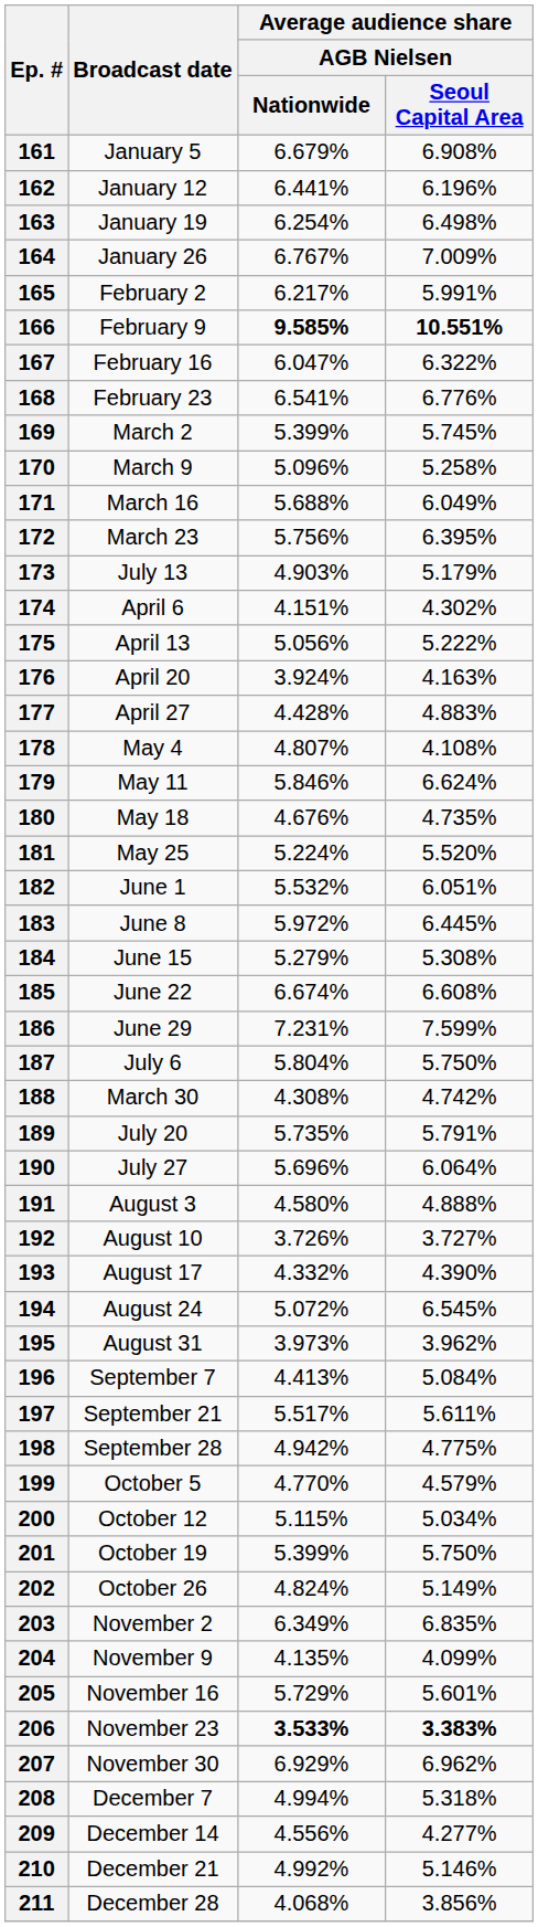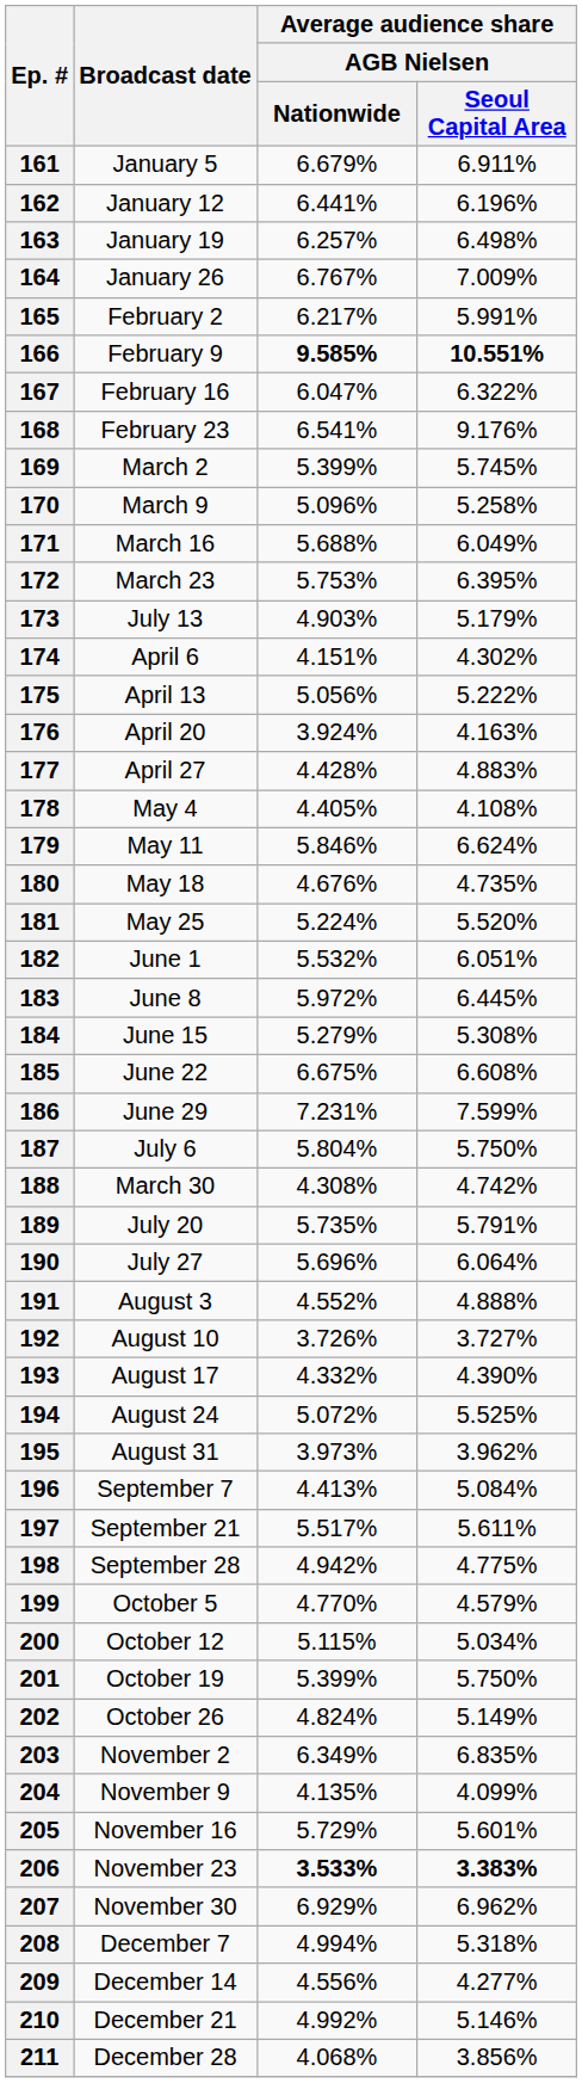161 | Average audience share / AGB Nielsen / Seoul Capital Area: 6.908% -> 6.911%
163 | Average audience share / AGB Nielsen / Nationwide: 6.254% -> 6.257%
168 | Average audience share / AGB Nielsen / Seoul Capital Area: 6.776% -> 9.176%
172 | Average audience share / AGB Nielsen / Nationwide: 5.756% -> 5.753%
178 | Average audience share / AGB Nielsen / Nationwide: 4.807% -> 4.405%
185 | Average audience share / AGB Nielsen / Nationwide: 6.674% -> 6.675%
191 | Average audience share / AGB Nielsen / Nationwide: 4.580% -> 4.552%
194 | Average audience share / AGB Nielsen / Seoul Capital Area: 6.545% -> 5.525%
